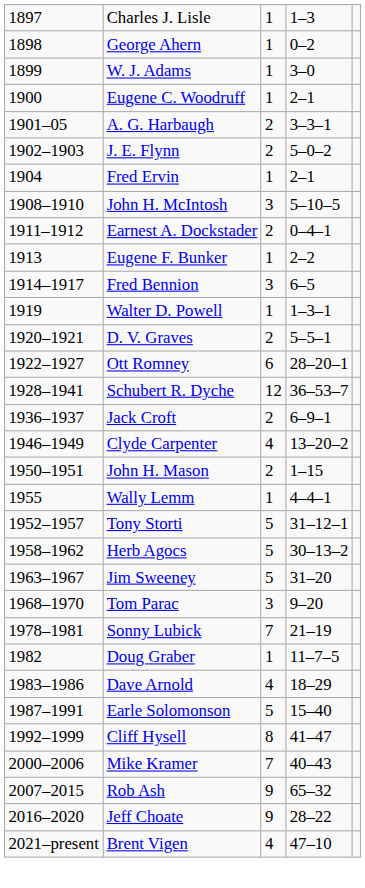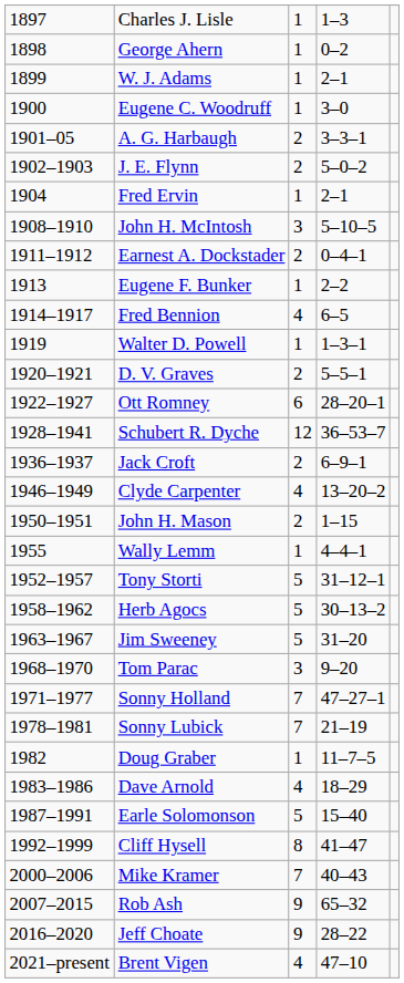W. J. Adams | column 4: 3–0 -> 2–1
Eugene C. Woodruff | column 4: 2–1 -> 3–0
Fred Bennion | column 3: 3 -> 4
+ row: 1971–1977 | Sonny Holland | 7 | 47–27–1
